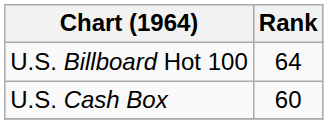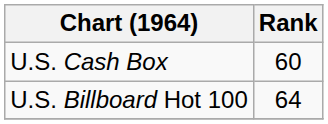rows swapped: U.S. Billboard Hot 100 <-> U.S. Cash Box
